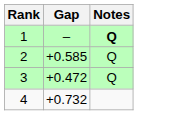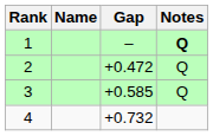+ column: Name
2 | Gap: +0.585 -> +0.472
3 | Gap: +0.472 -> +0.585
